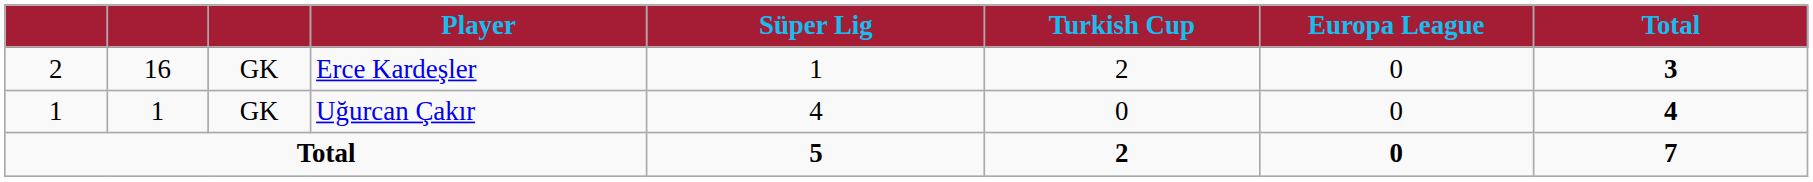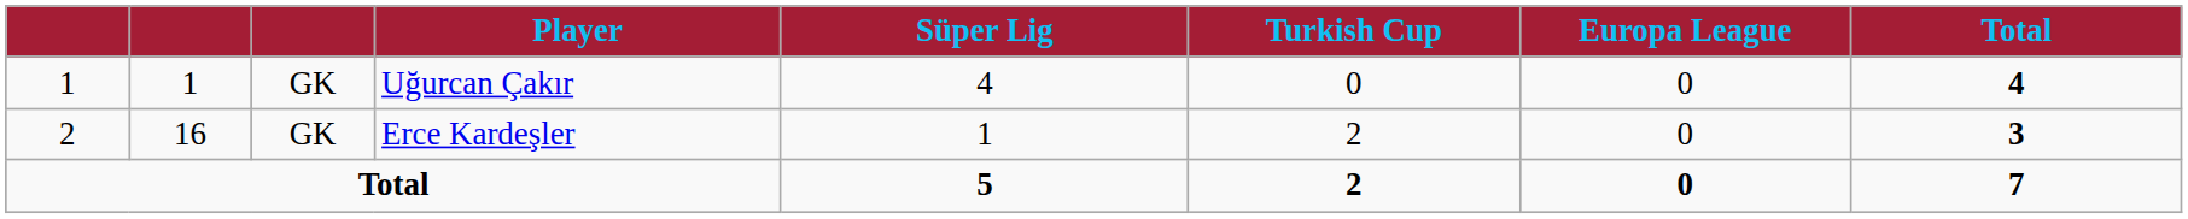rows swapped: Uğurcan Çakır <-> Erce Kardeşler
